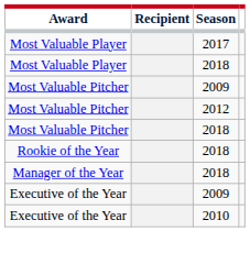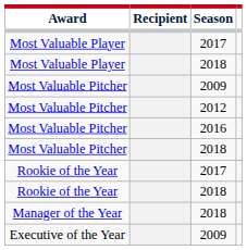+ row: Most Valuable Pitcher | 2016
+ row: Rookie of the Year | 2017
- row: Executive of the Year | 2010
